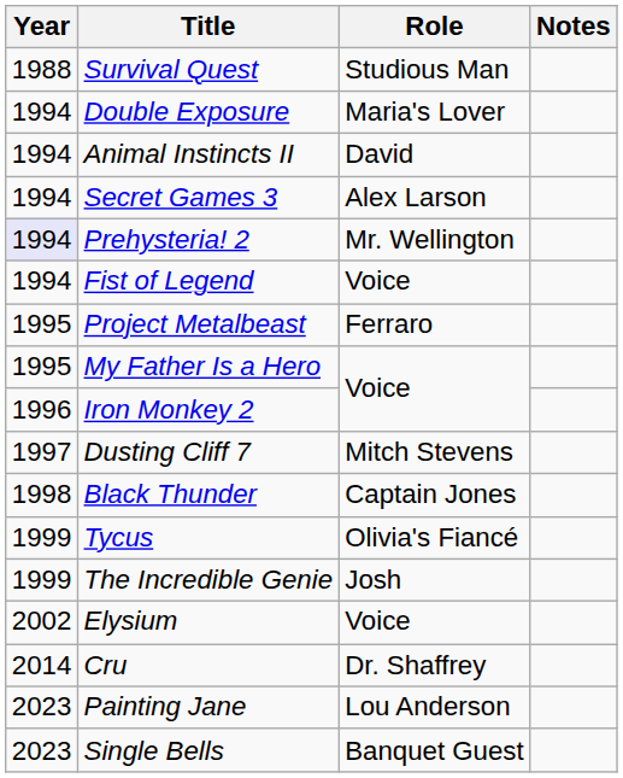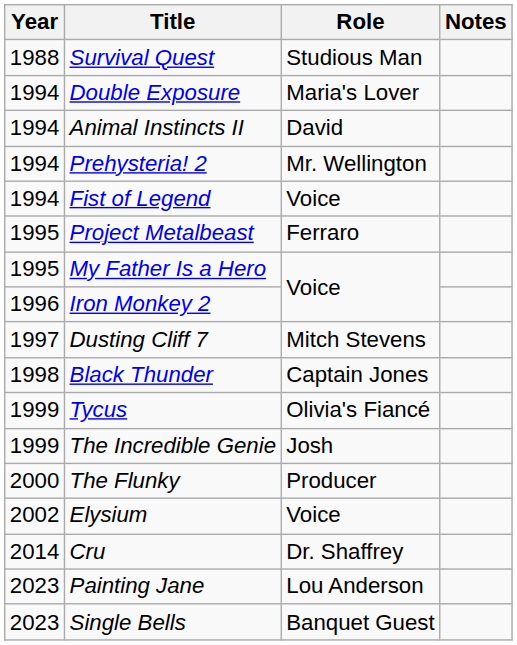- row: 1994 | Secret Games 3 | Alex Larson
Prehysteria! 2 | Year: lavender background -> no background
+ row: 2000 | The Flunky | Producer
